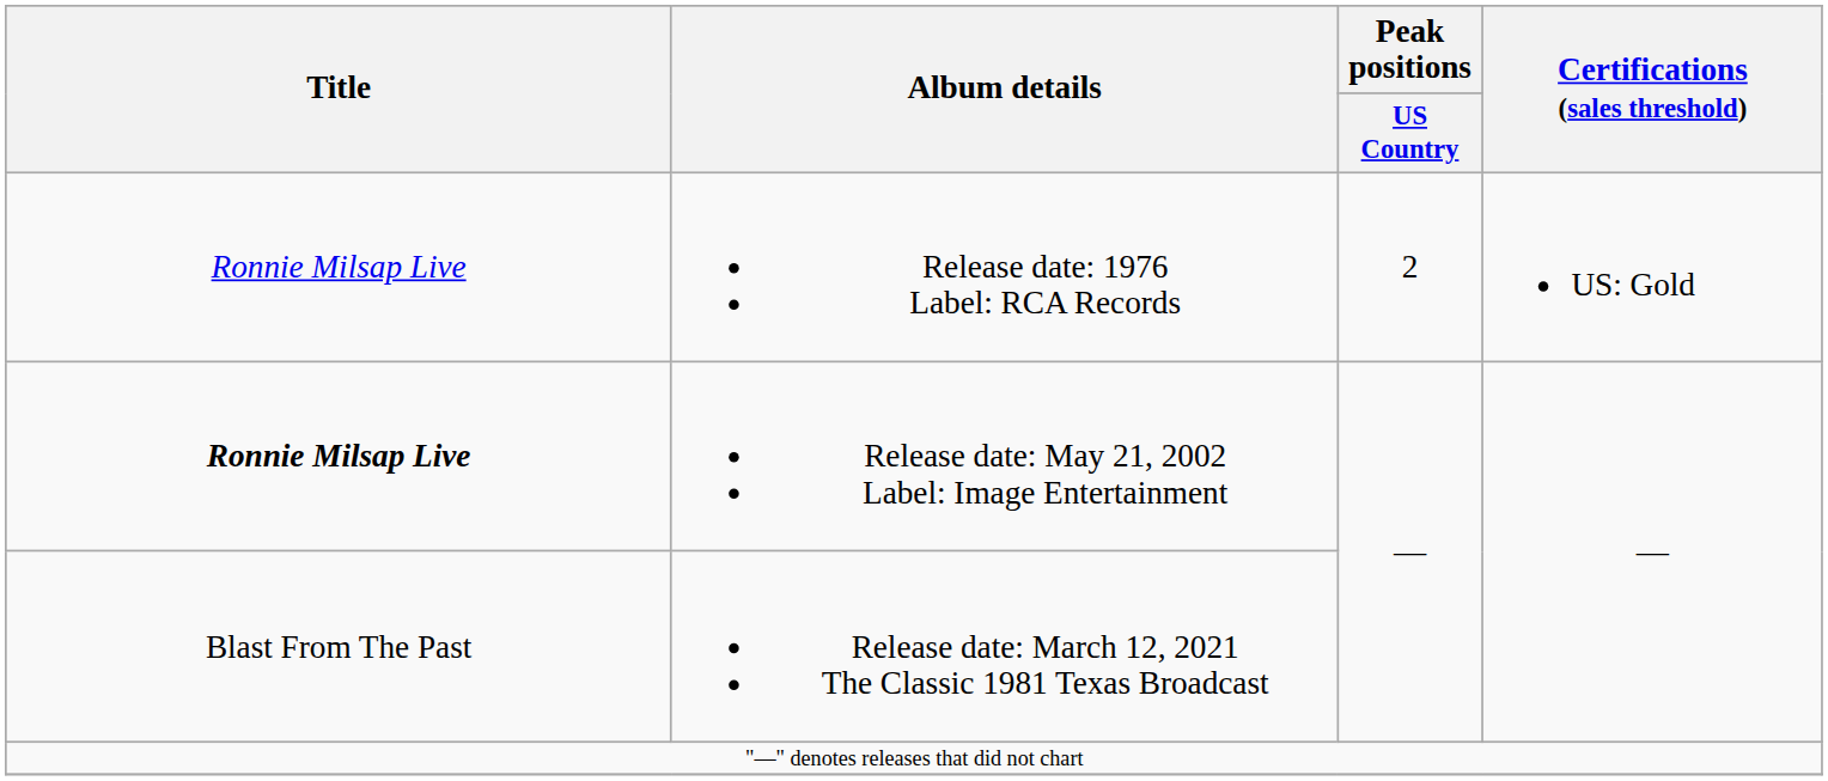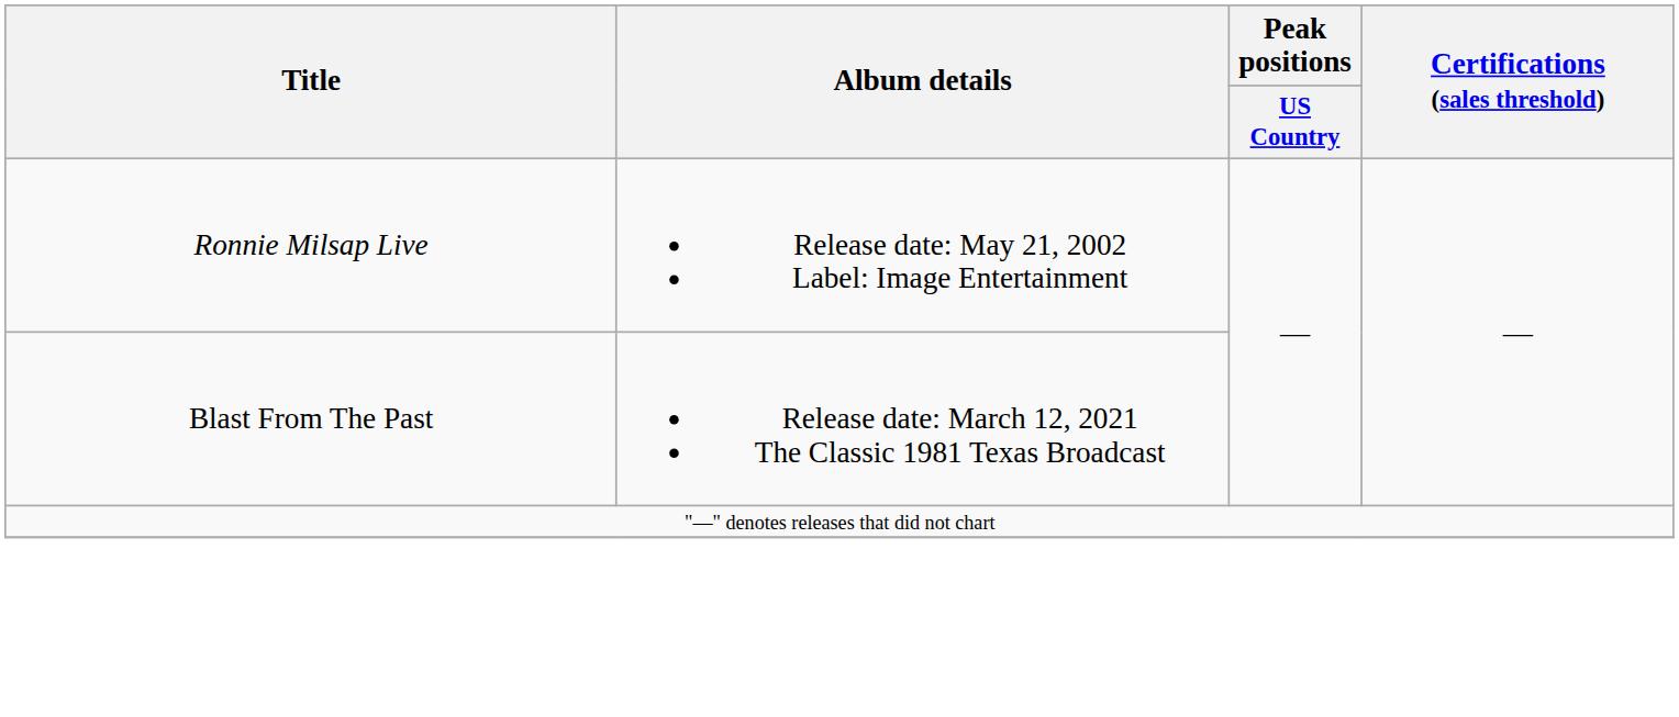- row: Ronnie Milsap Live | Release date: 1976 Label: RCA Records | 2 | US: Gold
Release date: May 21, 2002 Label: Image Entertainment | Title: bold -> normal
